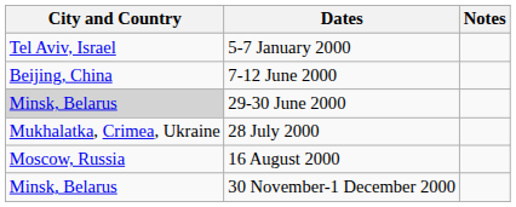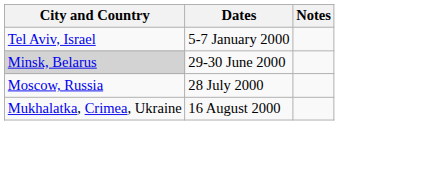- row: Beijing, China | 7-12 June 2000
28 July 2000 | City and Country: Mukhalatka, Crimea, Ukraine -> Moscow, Russia
16 August 2000 | City and Country: Moscow, Russia -> Mukhalatka, Crimea, Ukraine
- row: Minsk, Belarus | 30 November-1 December 2000
